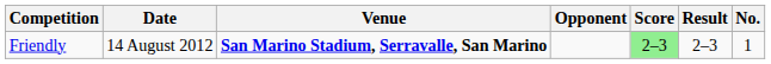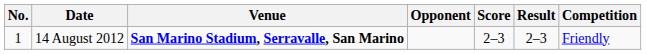columns swapped: No. <-> Competition
14 August 2012 | Score: lightgreen background -> no background
